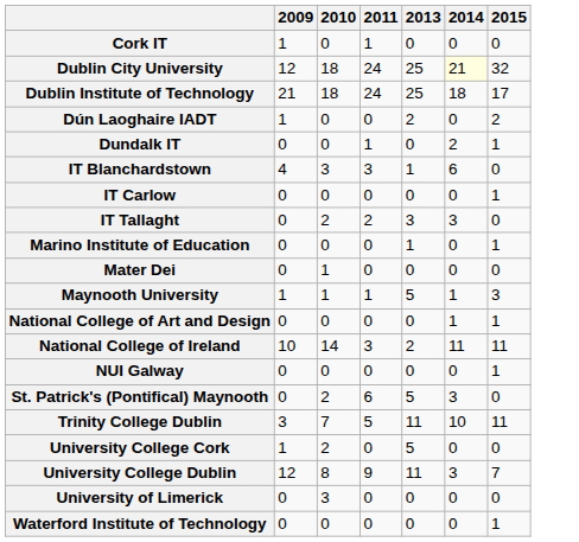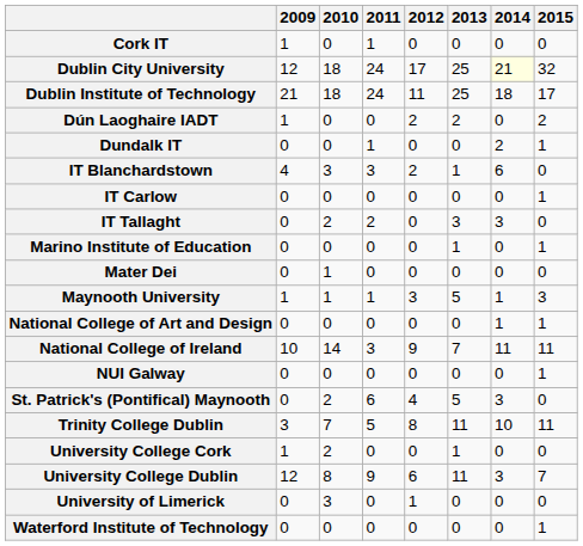+ column: 2012 | 0 | 17 | 11 | 2 | 0 | 2 | 0 | 0 | 0 | 0 | 3 | 0 | 9 | 0 | 4 | 8 | 0 | 6 | 1 | 0
National College of Ireland | 2013: 2 -> 7
University College Cork | 2013: 5 -> 1
